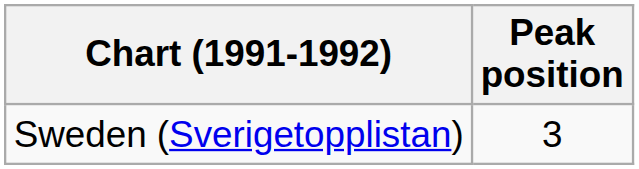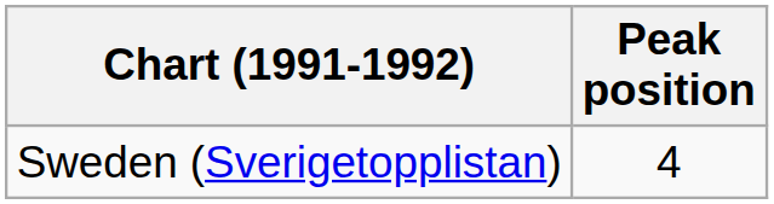Sweden (Sverigetopplistan) | Peak position: 3 -> 4
